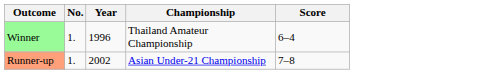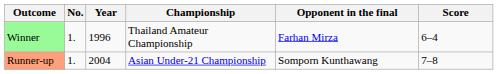+ column: Opponent in the final | Farhan Mirza | Somporn Kunthawang
Runner-up | Year: 2002 -> 2004
